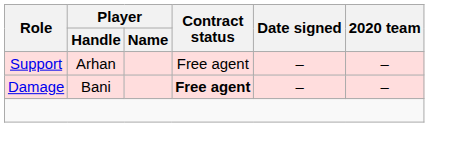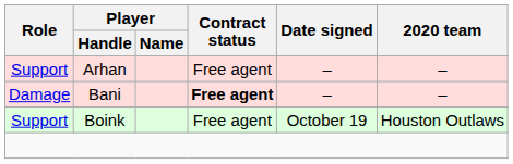+ row: Support | Boink | Free agent | October 19 | Houston Outlaws
